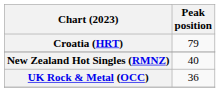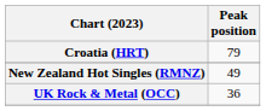New Zealand Hot Singles (RMNZ) | Peak position: 40 -> 49
